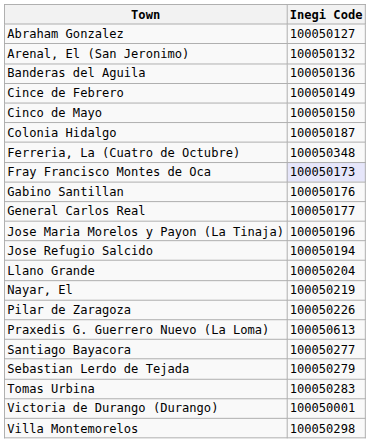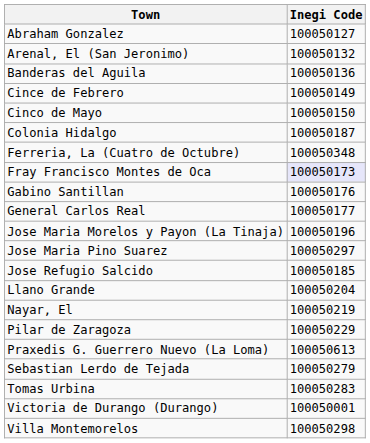+ row: Jose Maria Pino Suarez | 100050297
Jose Refugio Salcido | Inegi Code: 100050194 -> 100050185
Pilar de Zaragoza | Inegi Code: 100050226 -> 100050229
- row: Santiago Bayacora | 100050277
